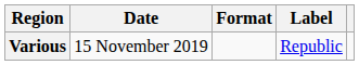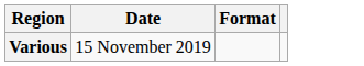- column: Label | Republic
